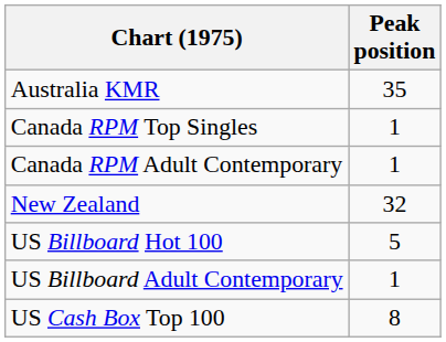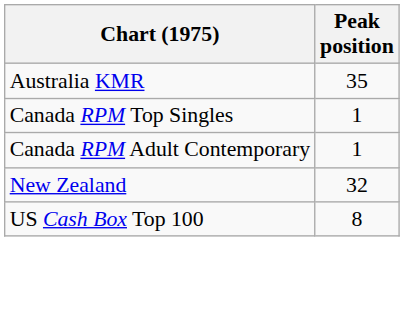- row: US Billboard Hot 100 | 5
- row: US Billboard Adult Contemporary | 1
